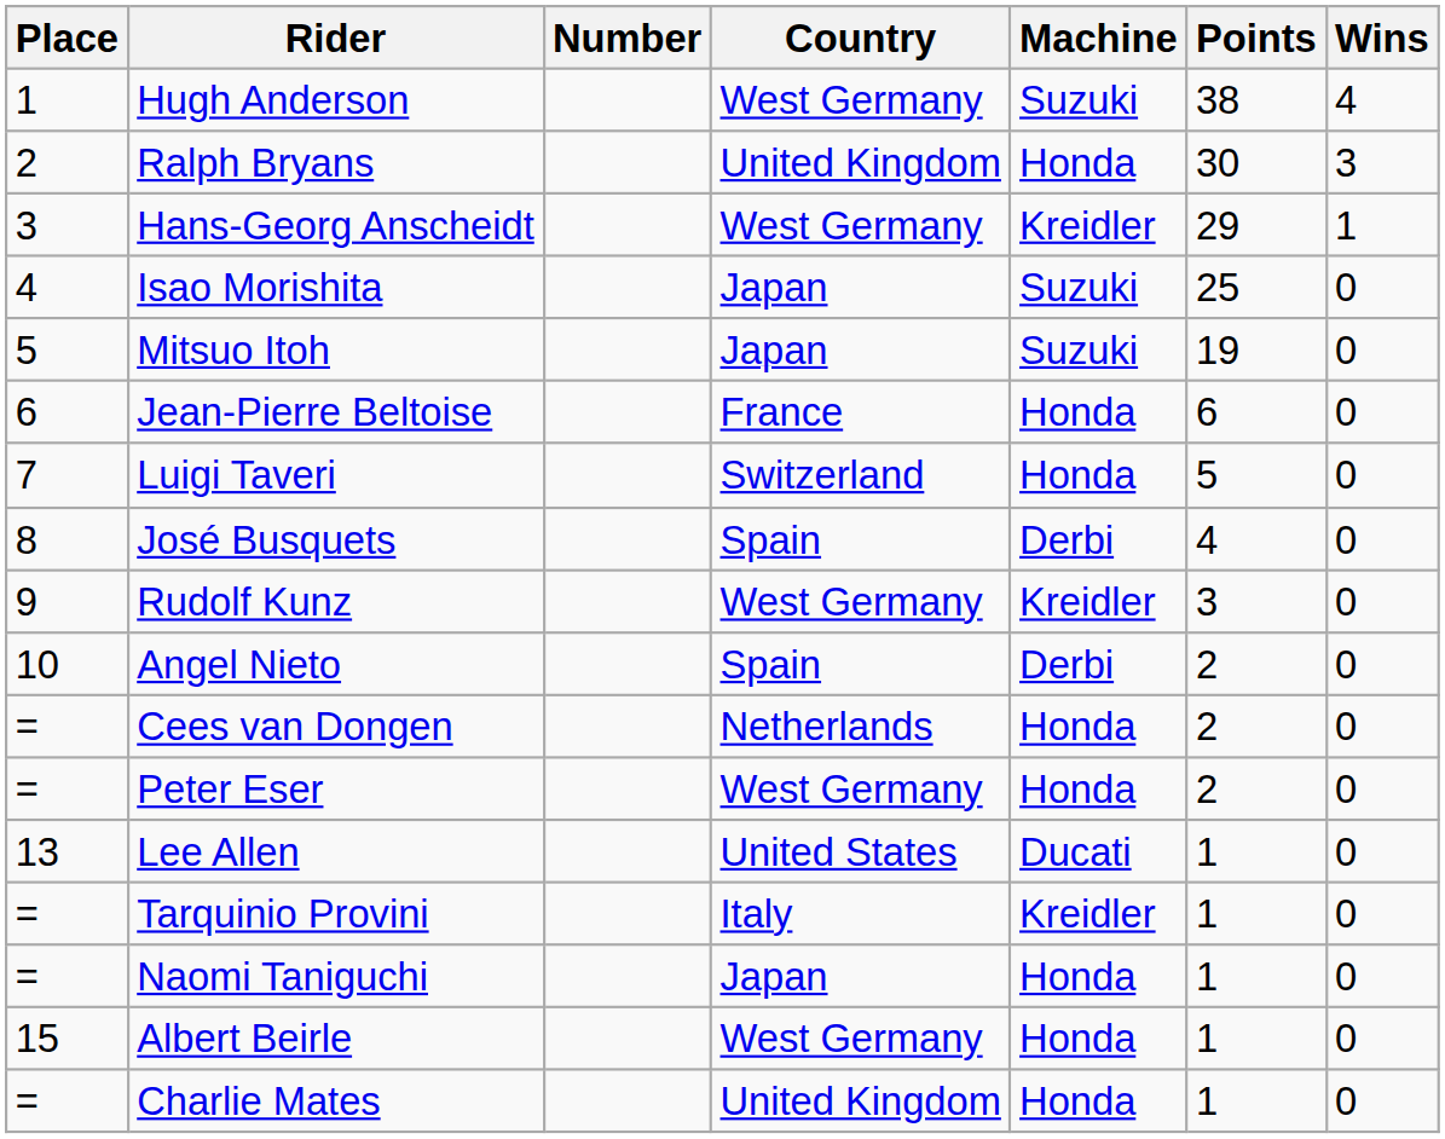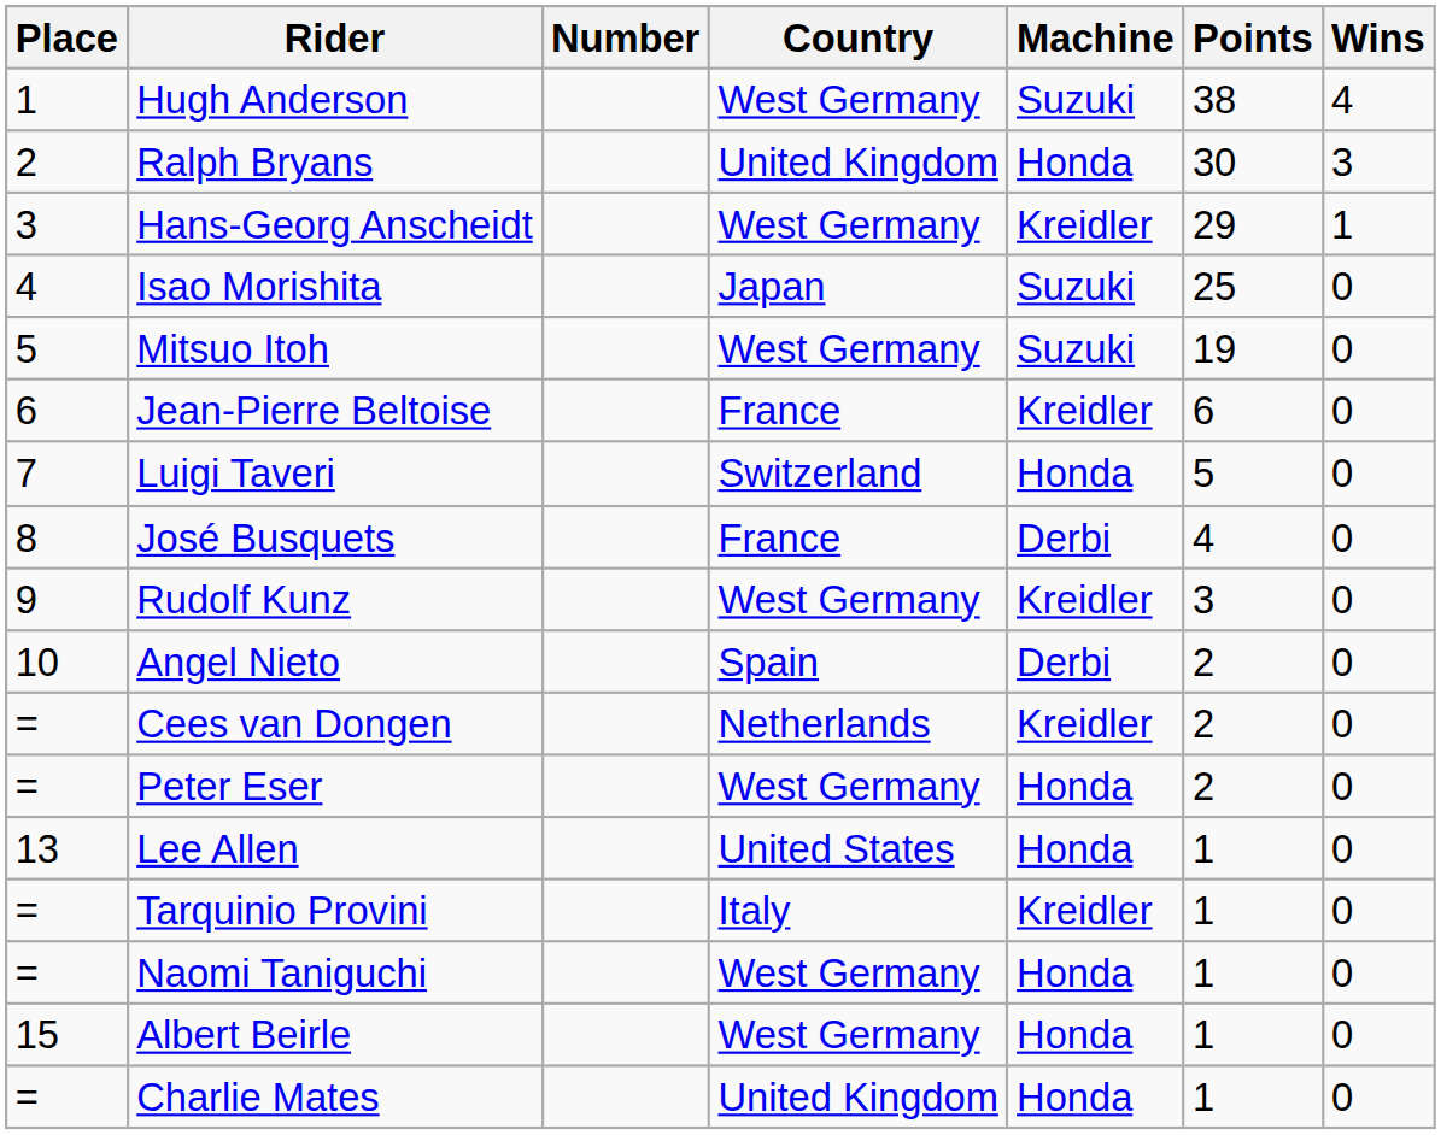Mitsuo Itoh | Country: Japan -> West Germany
Jean-Pierre Beltoise | Machine: Honda -> Kreidler
José Busquets | Country: Spain -> France
Cees van Dongen | Machine: Honda -> Kreidler
Lee Allen | Machine: Ducati -> Honda
Naomi Taniguchi | Country: Japan -> West Germany
